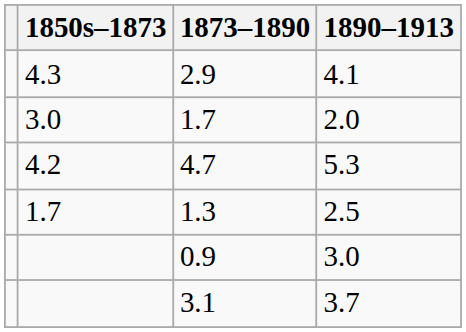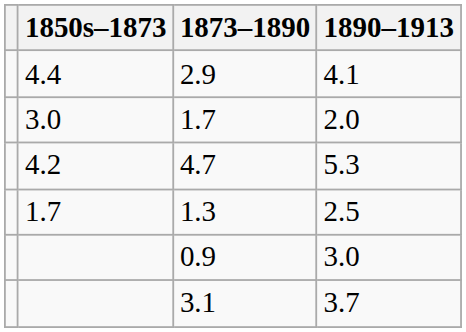2.9 | 1850s–1873: 4.3 -> 4.4
